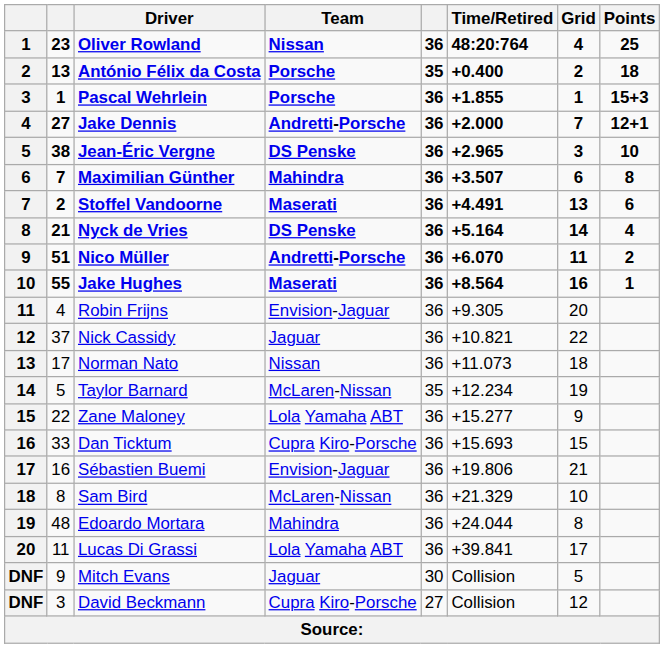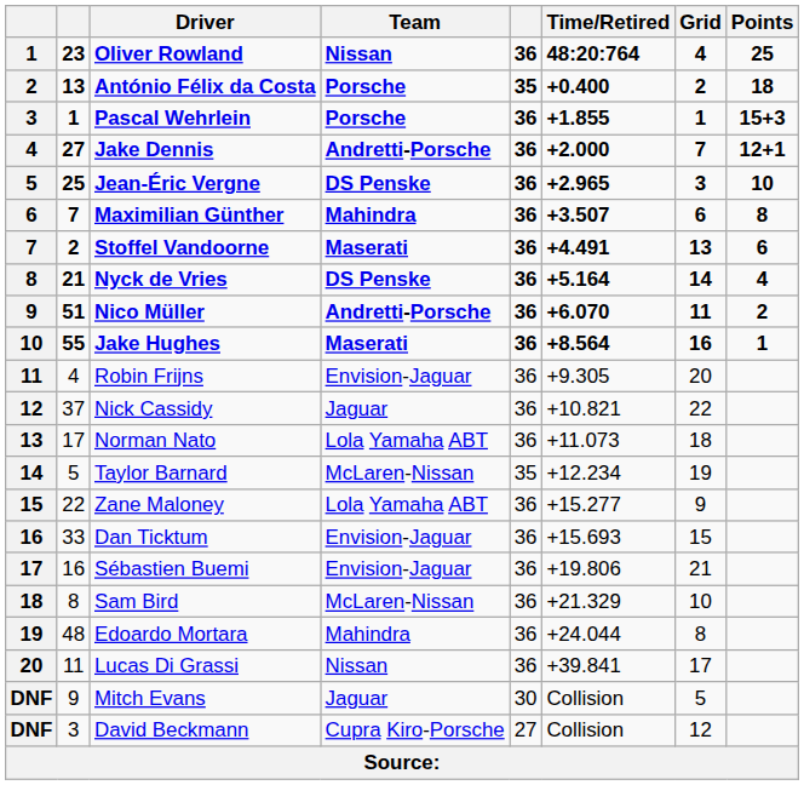Jean-Éric Vergne | column 2: 38 -> 25
Norman Nato | Team: Nissan -> Lola Yamaha ABT
Dan Ticktum | Team: Cupra Kiro-Porsche -> Envision-Jaguar
Lucas Di Grassi | Team: Lola Yamaha ABT -> Nissan
